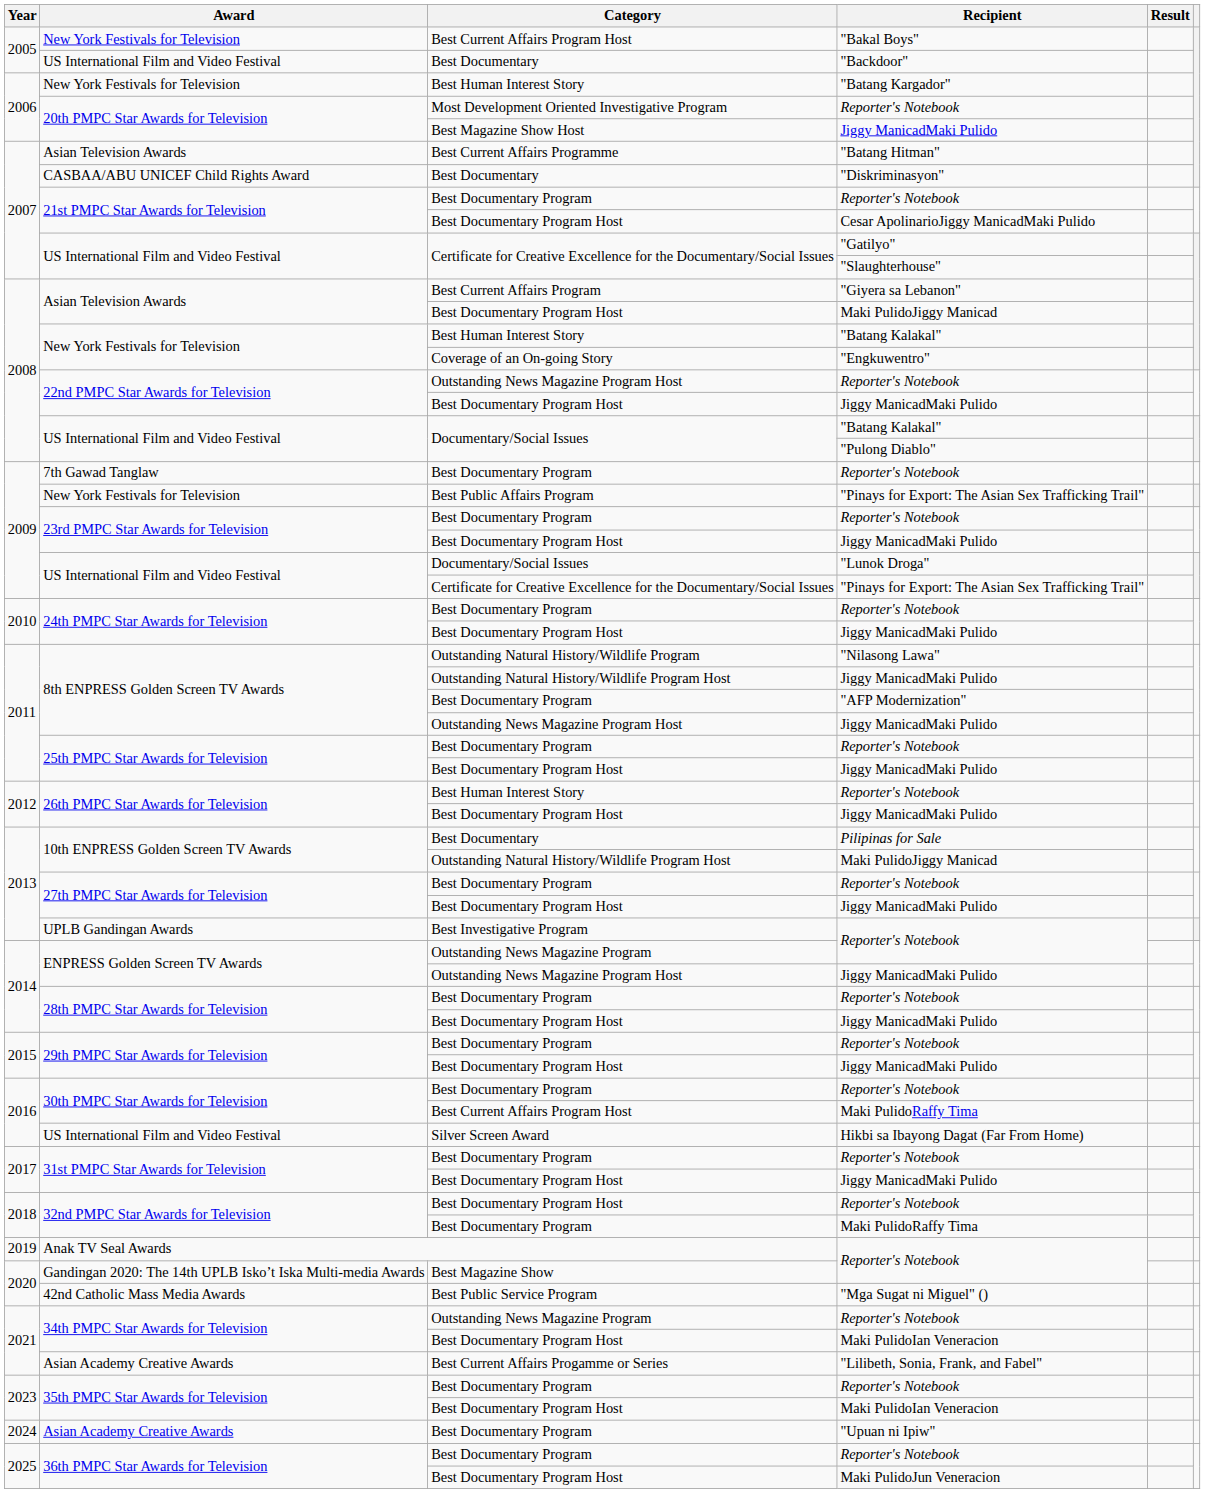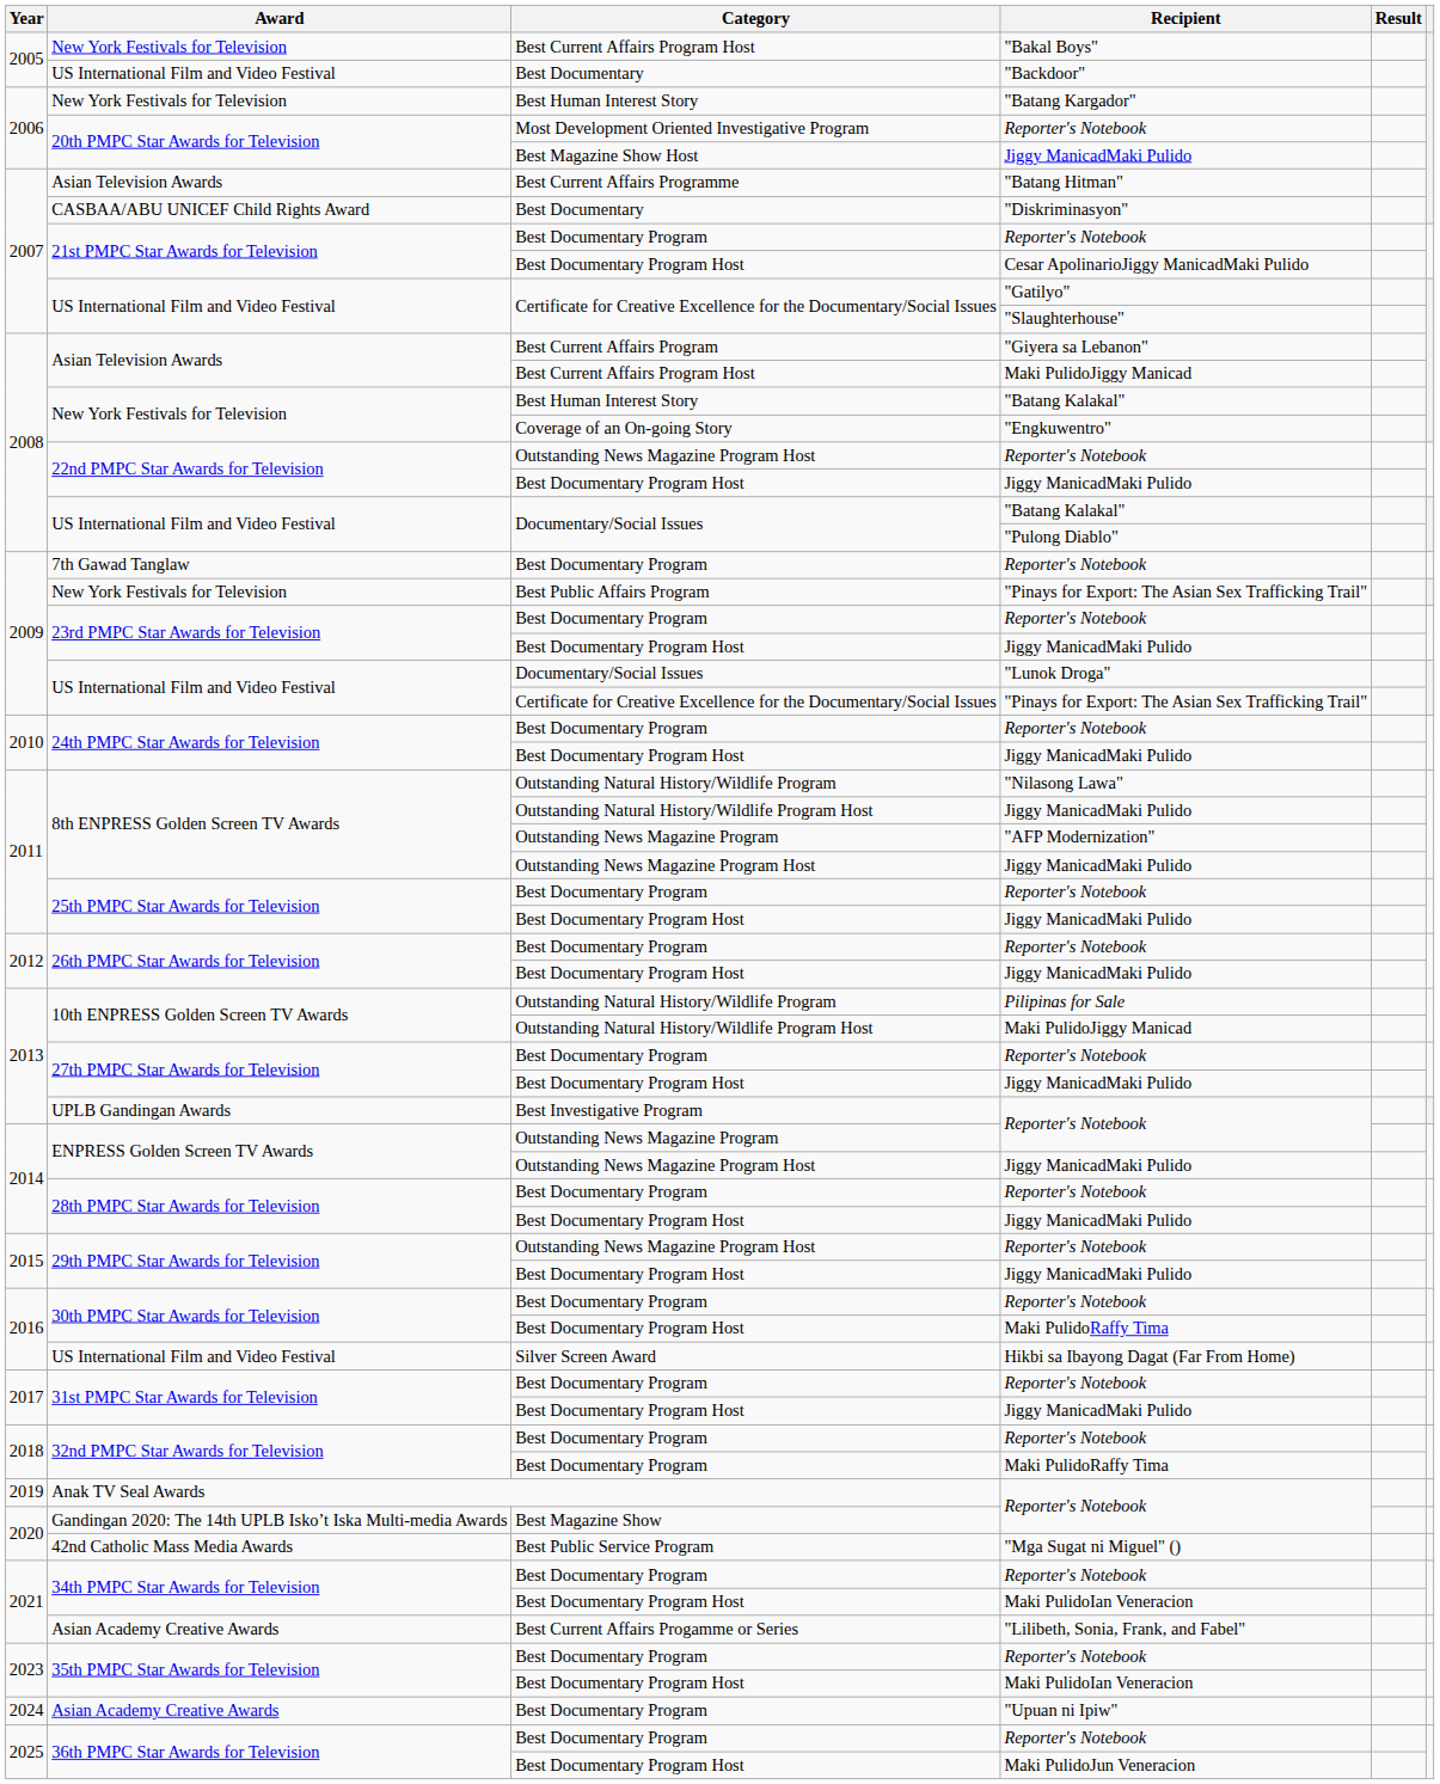Asian Television Awards / Maki PulidoJiggy Manicad | Category: Best Documentary Program Host -> Best Current Affairs Program Host
8th ENPRESS Golden Screen TV Awards / "AFP Modernization" | Category: Best Documentary Program -> Outstanding News Magazine Program
26th PMPC Star Awards for Television / Reporter's Notebook | Category: Best Human Interest Story -> Best Documentary Program
10th ENPRESS Golden Screen TV Awards / Pilipinas for Sale | Category: Best Documentary -> Outstanding Natural History/Wildlife Program
29th PMPC Star Awards for Television / Reporter's Notebook | Category: Best Documentary Program -> Outstanding News Magazine Program Host
30th PMPC Star Awards for Television / Maki PulidoRaffy Tima | Category: Best Current Affairs Program Host -> Best Documentary Program Host
32nd PMPC Star Awards for Television / Reporter's Notebook | Category: Best Documentary Program Host -> Best Documentary Program
34th PMPC Star Awards for Television / Reporter's Notebook | Category: Outstanding News Magazine Program -> Best Documentary Program
